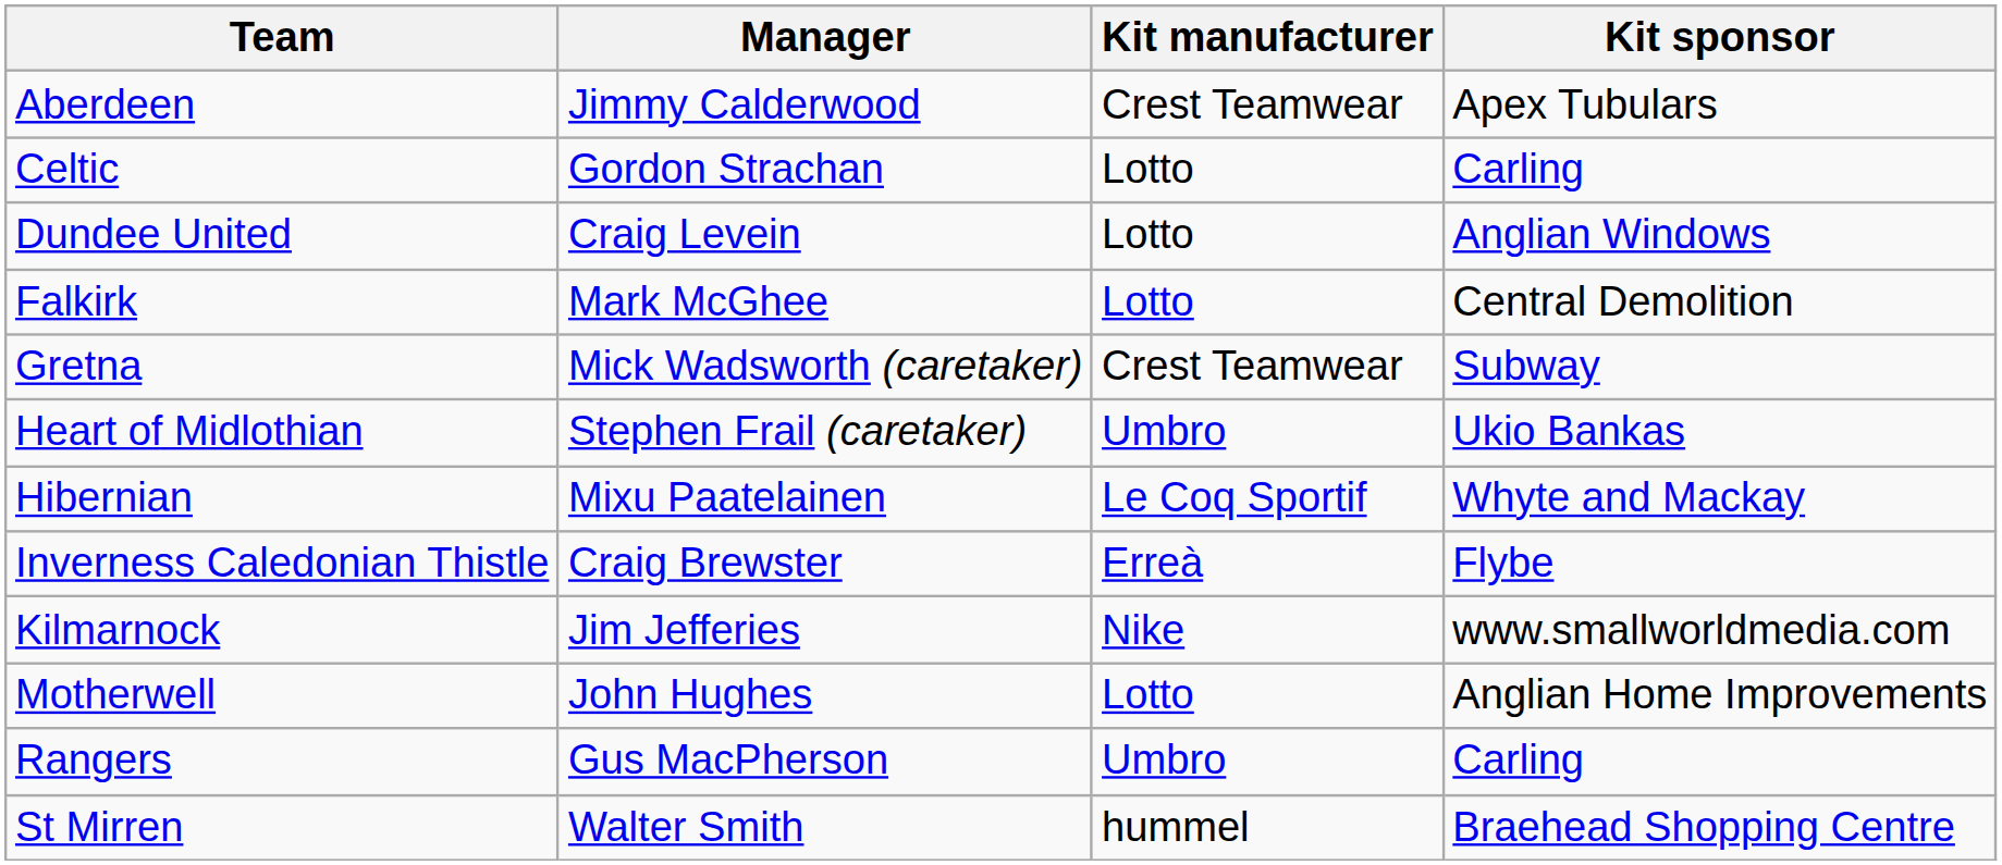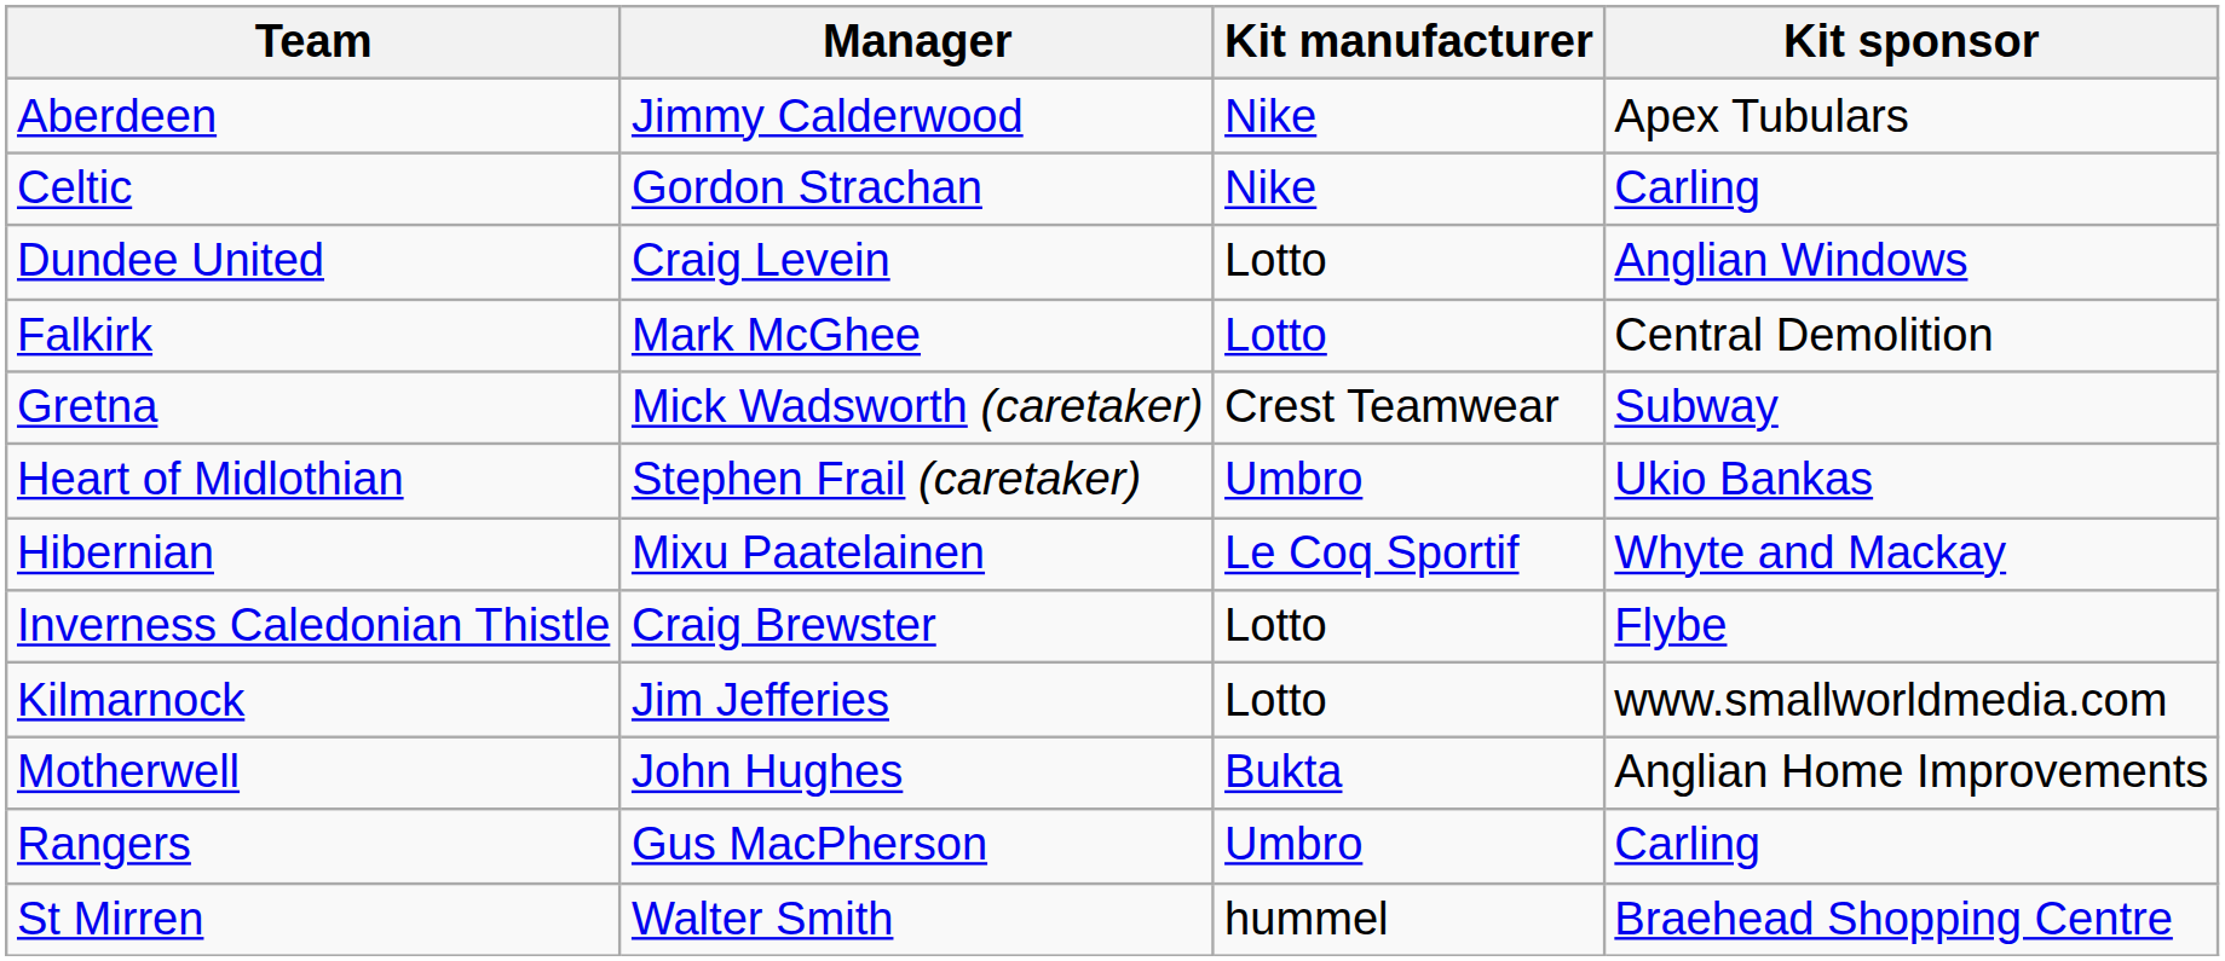Aberdeen | Kit manufacturer: Crest Teamwear -> Nike
Celtic | Kit manufacturer: Lotto -> Nike
Inverness Caledonian Thistle | Kit manufacturer: Erreà -> Lotto
Kilmarnock | Kit manufacturer: Nike -> Lotto
Motherwell | Kit manufacturer: Lotto -> Bukta
